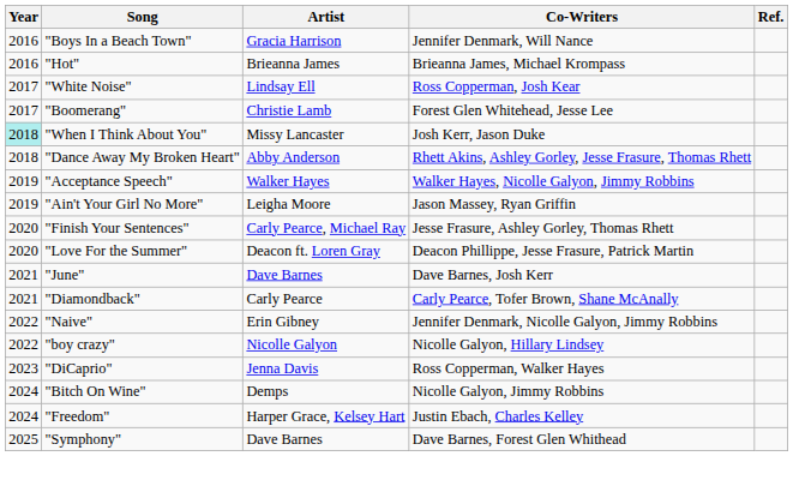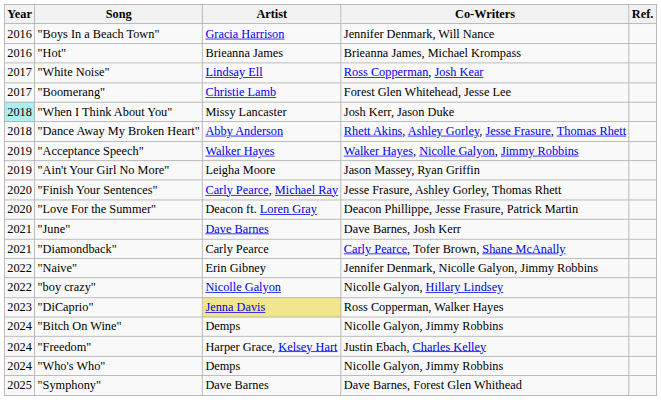"DiCaprio" | Artist: no background -> khaki background
+ row: 2024 | "Who's Who" | Demps | Nicolle Galyon, Jimmy Robbins
